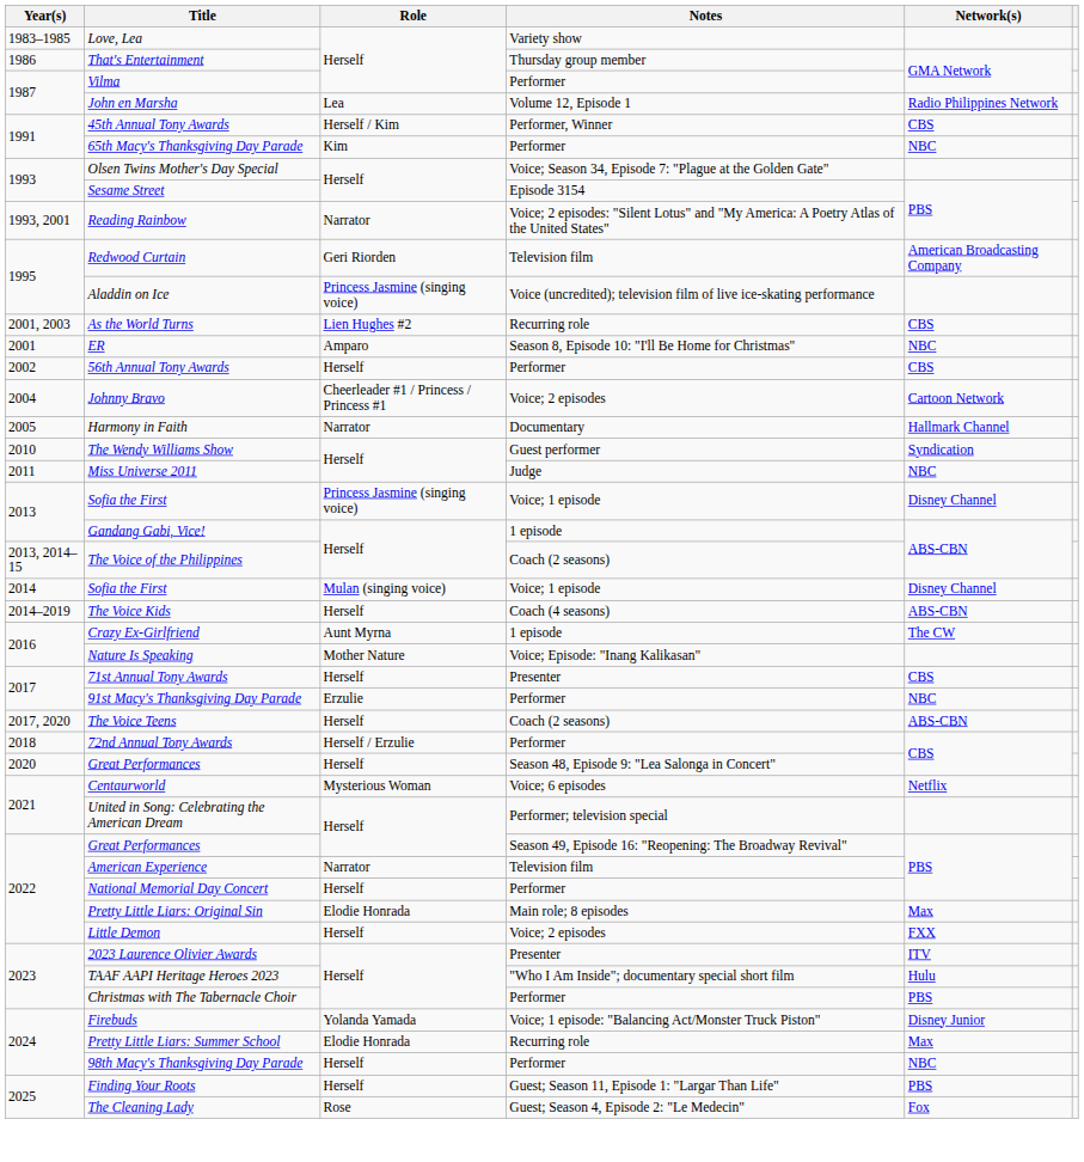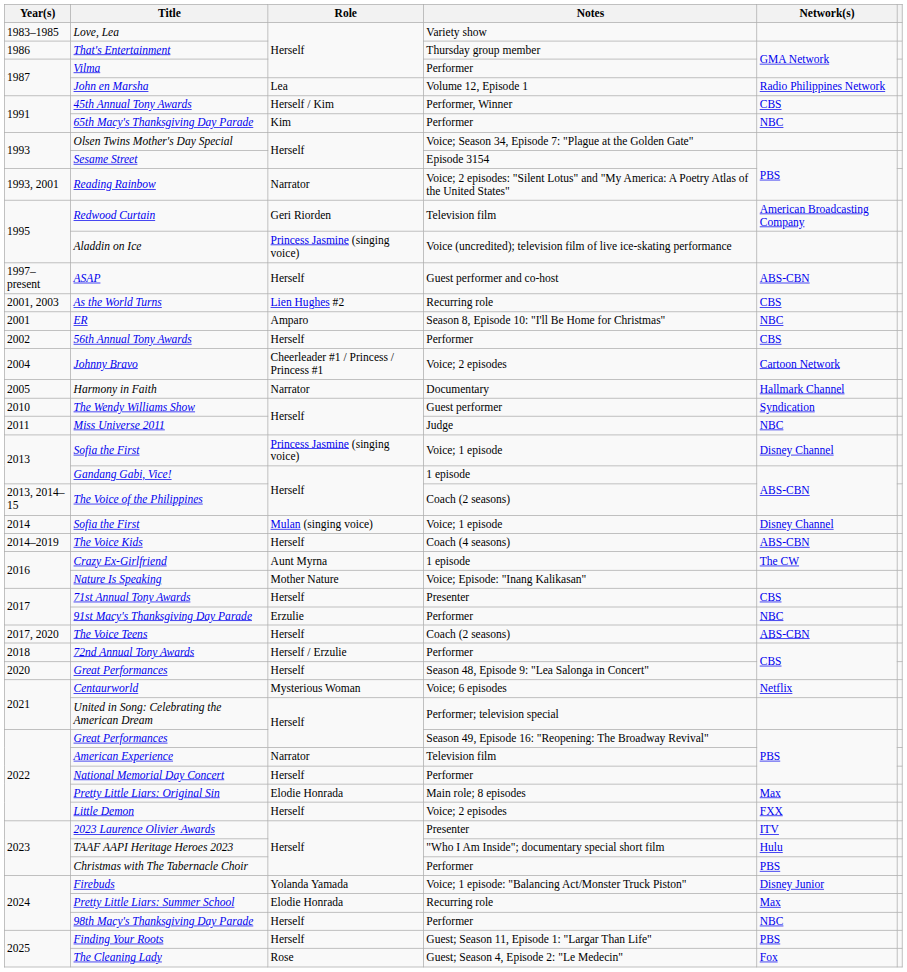+ row: 1997–present | ASAP | Herself | Guest performer and co-host | ABS-CBN
